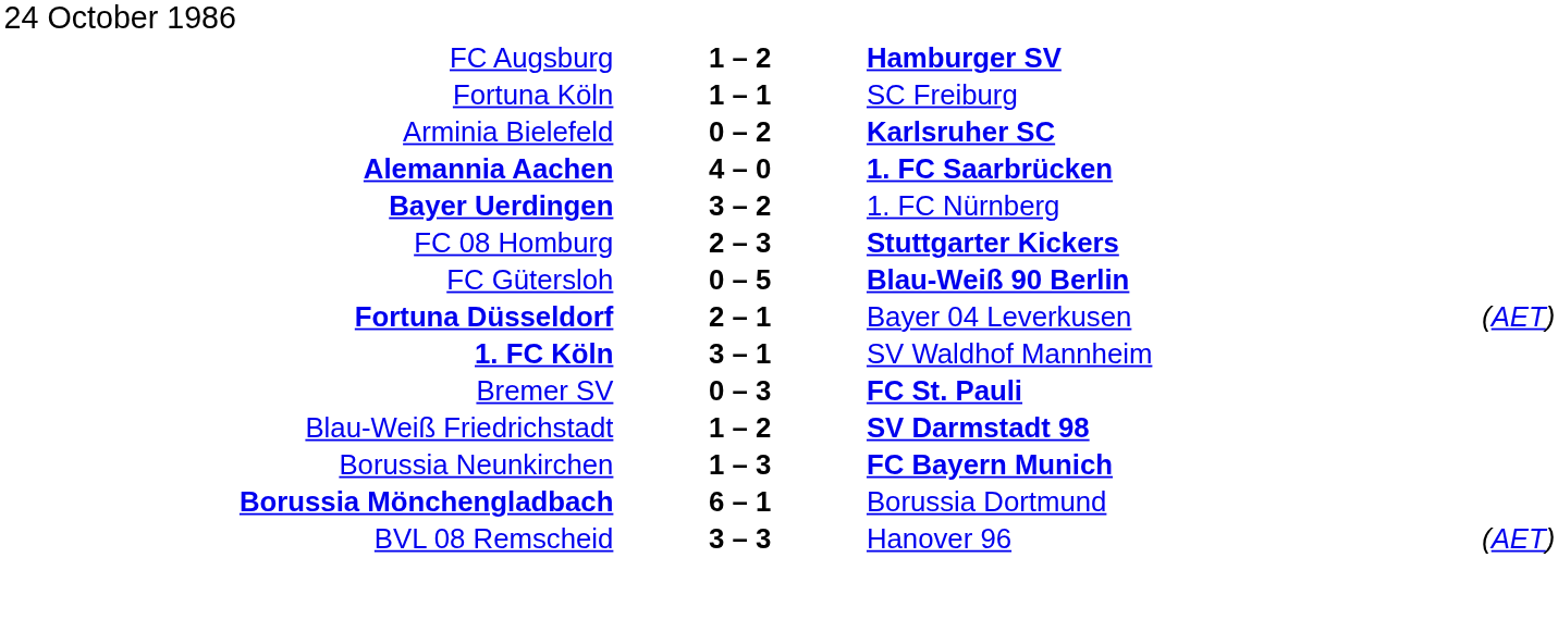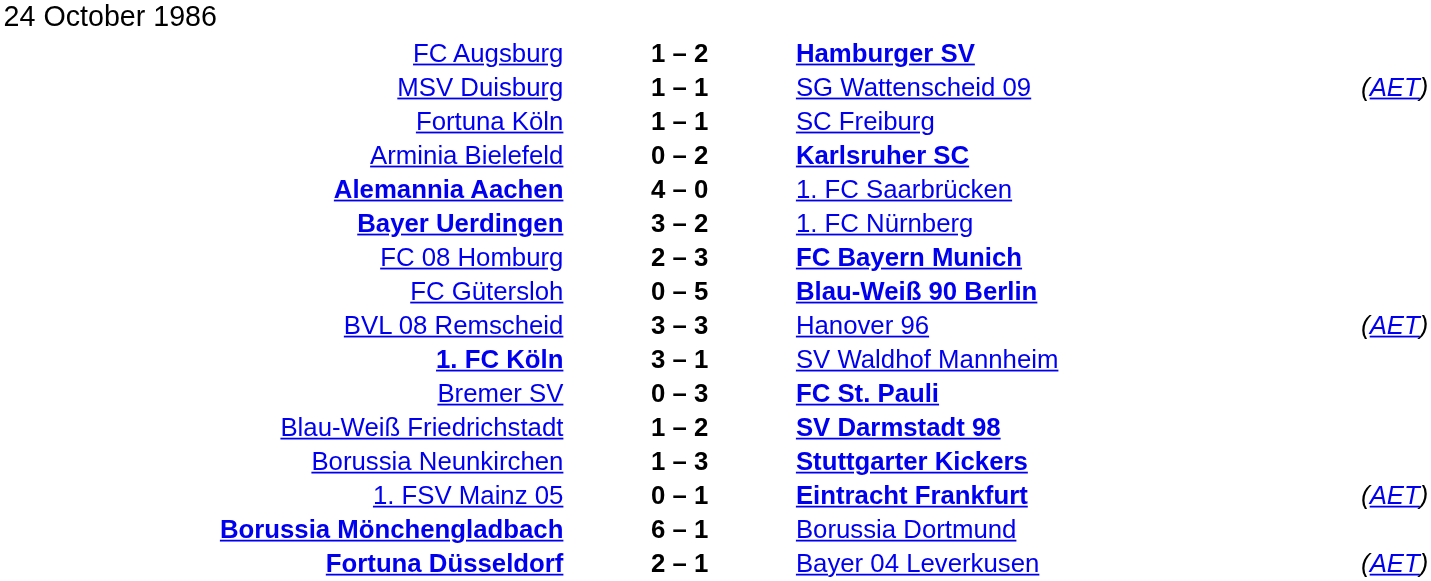+ row: MSV Duisburg | 1 – 1 | SG Wattenscheid 09 | (AET)
Alemannia Aachen | column 3: bold -> normal
FC 08 Homburg | column 3: Stuttgarter Kickers -> FC Bayern Munich
rows swapped: Fortuna Düsseldorf <-> BVL 08 Remscheid
Borussia Neunkirchen | column 3: FC Bayern Munich -> Stuttgarter Kickers
+ row: 1. FSV Mainz 05 | 0 – 1 | Eintracht Frankfurt | (AET)
